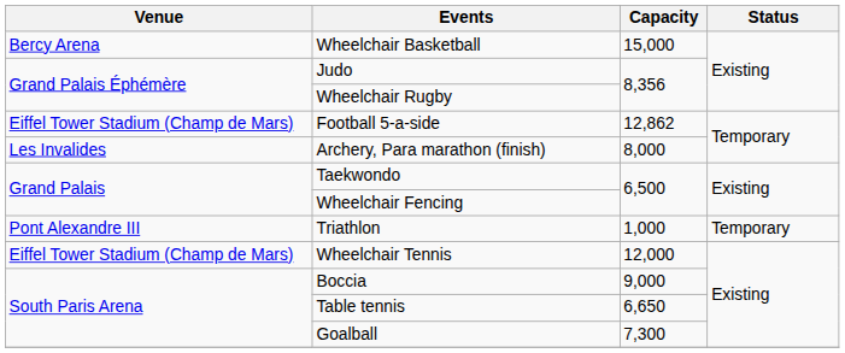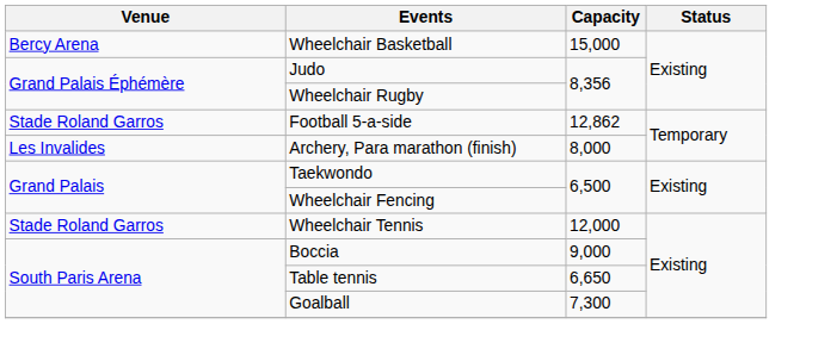Football 5-a-side | Venue: Eiffel Tower Stadium (Champ de Mars) -> Stade Roland Garros
- row: Pont Alexandre III | Triathlon | 1,000 | Temporary
Wheelchair Tennis | Venue: Eiffel Tower Stadium (Champ de Mars) -> Stade Roland Garros
